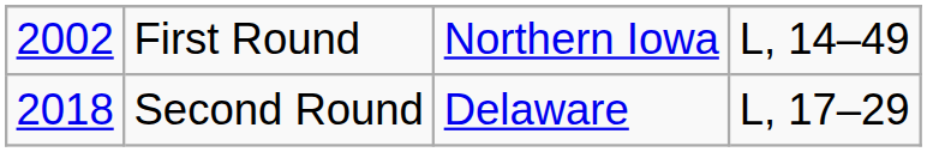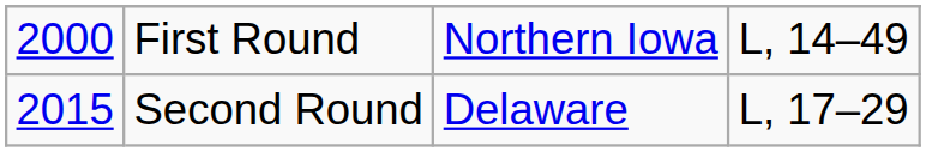First Round | column 1: 2002 -> 2000
Second Round | column 1: 2018 -> 2015
